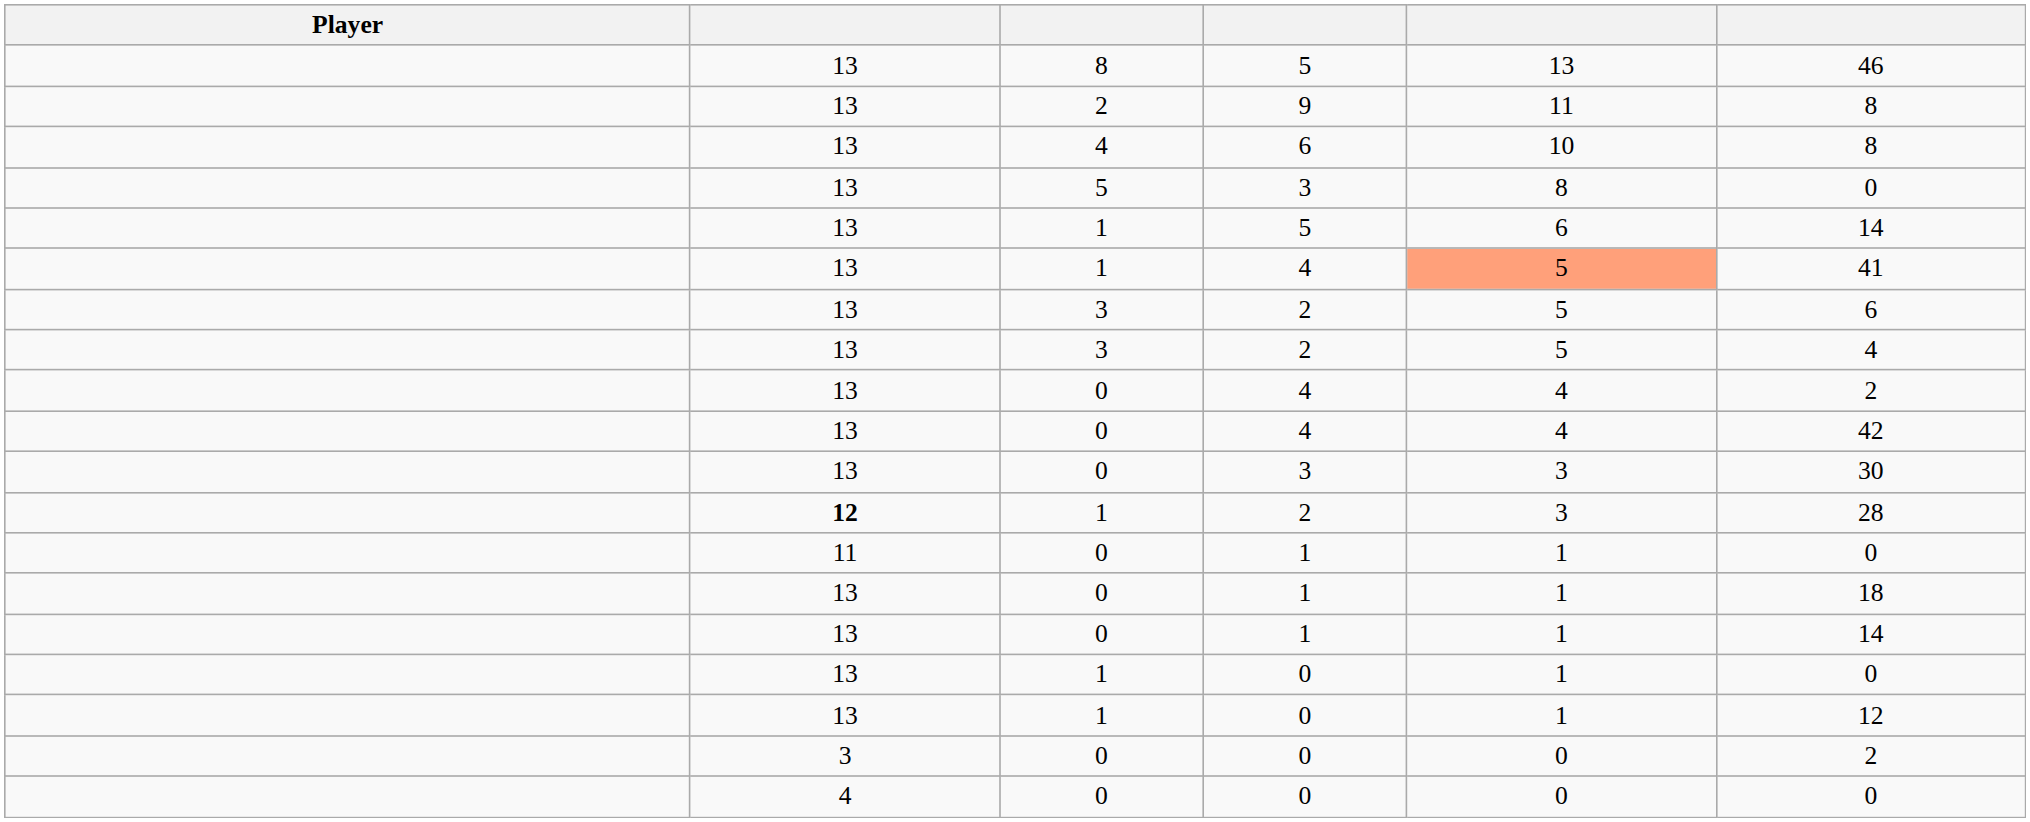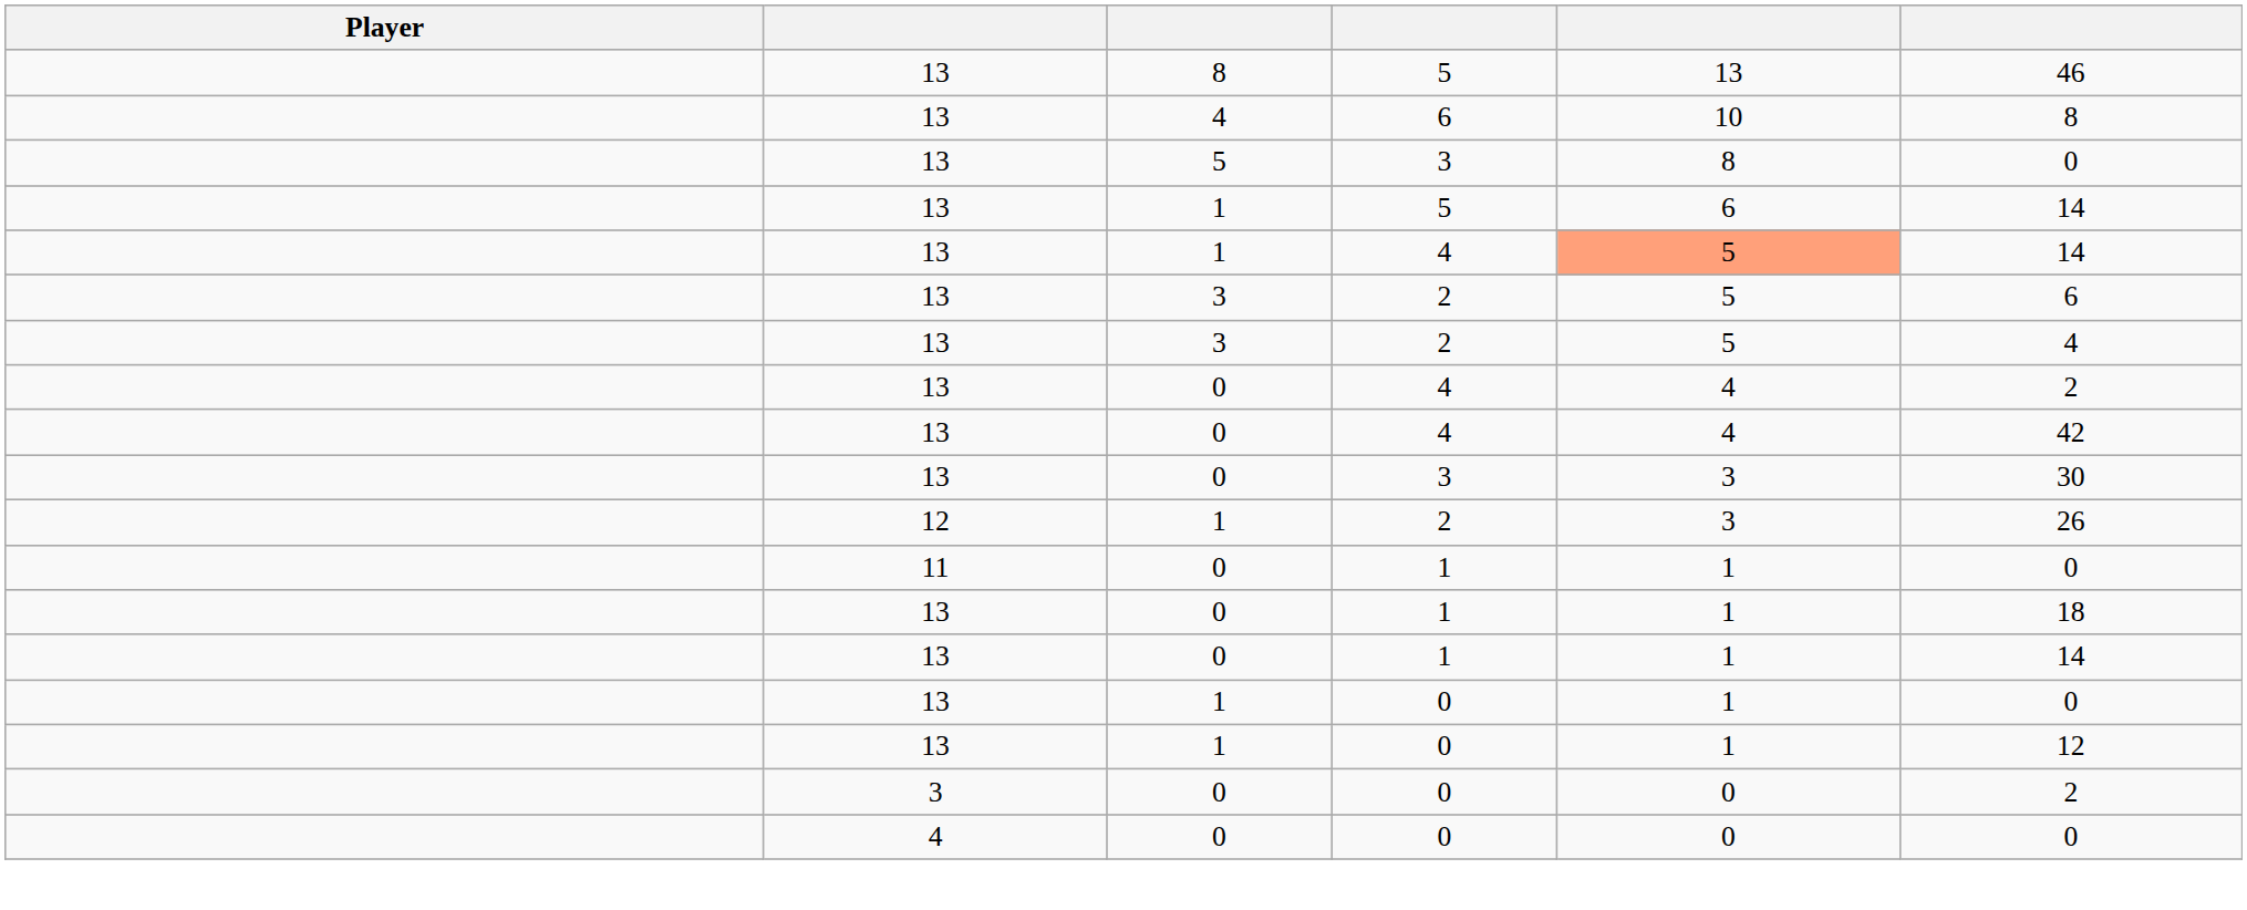- row: 13 | 2 | 9 | 11 | 8
1 / 4 | column 6: 41 -> 14
1 / 2 | column 2: bold -> normal
1 / 2 | column 6: 28 -> 26
